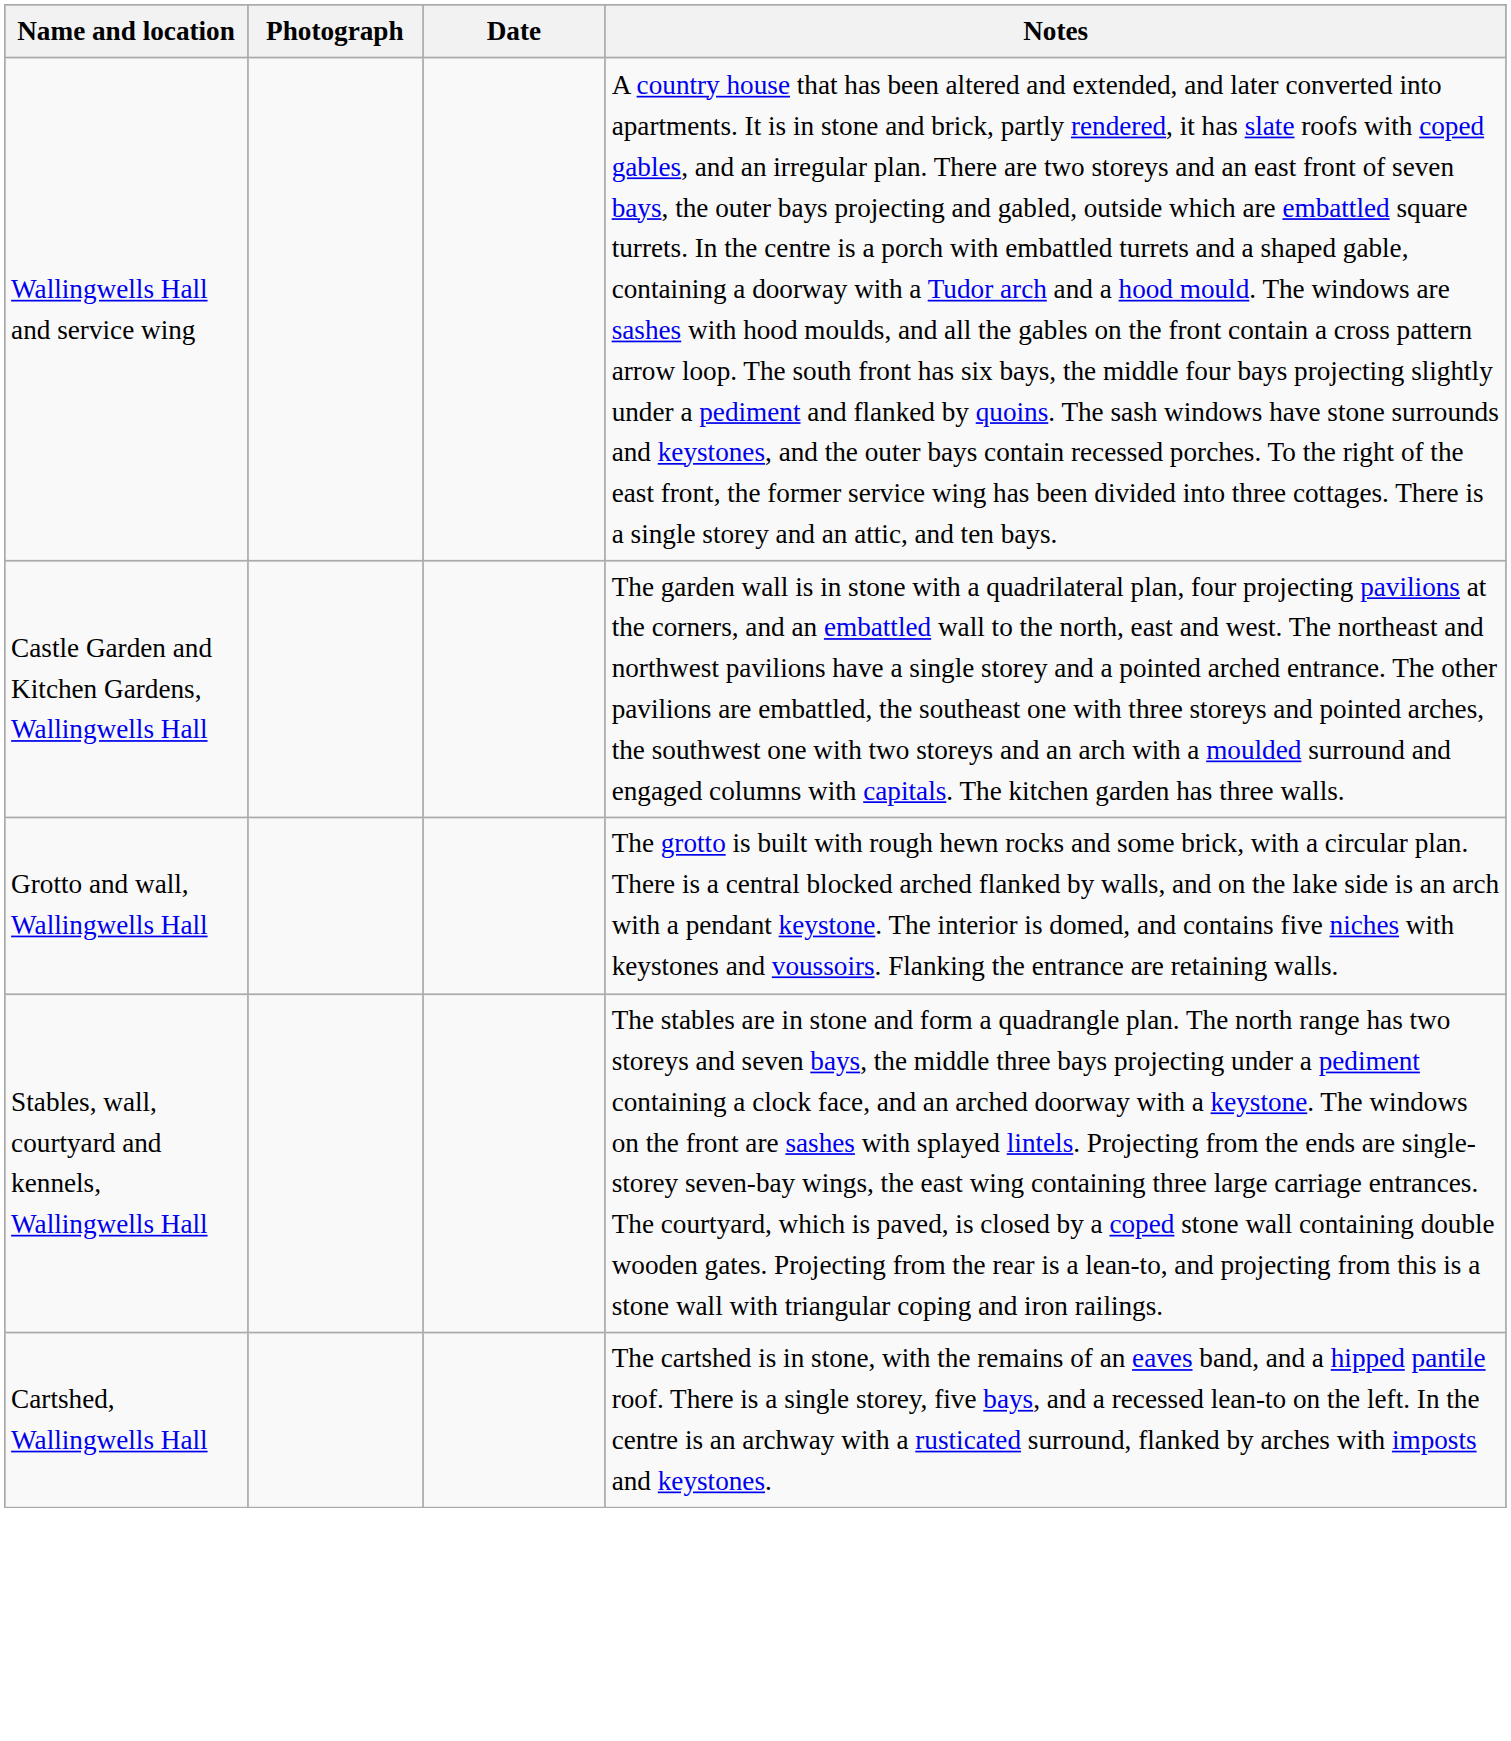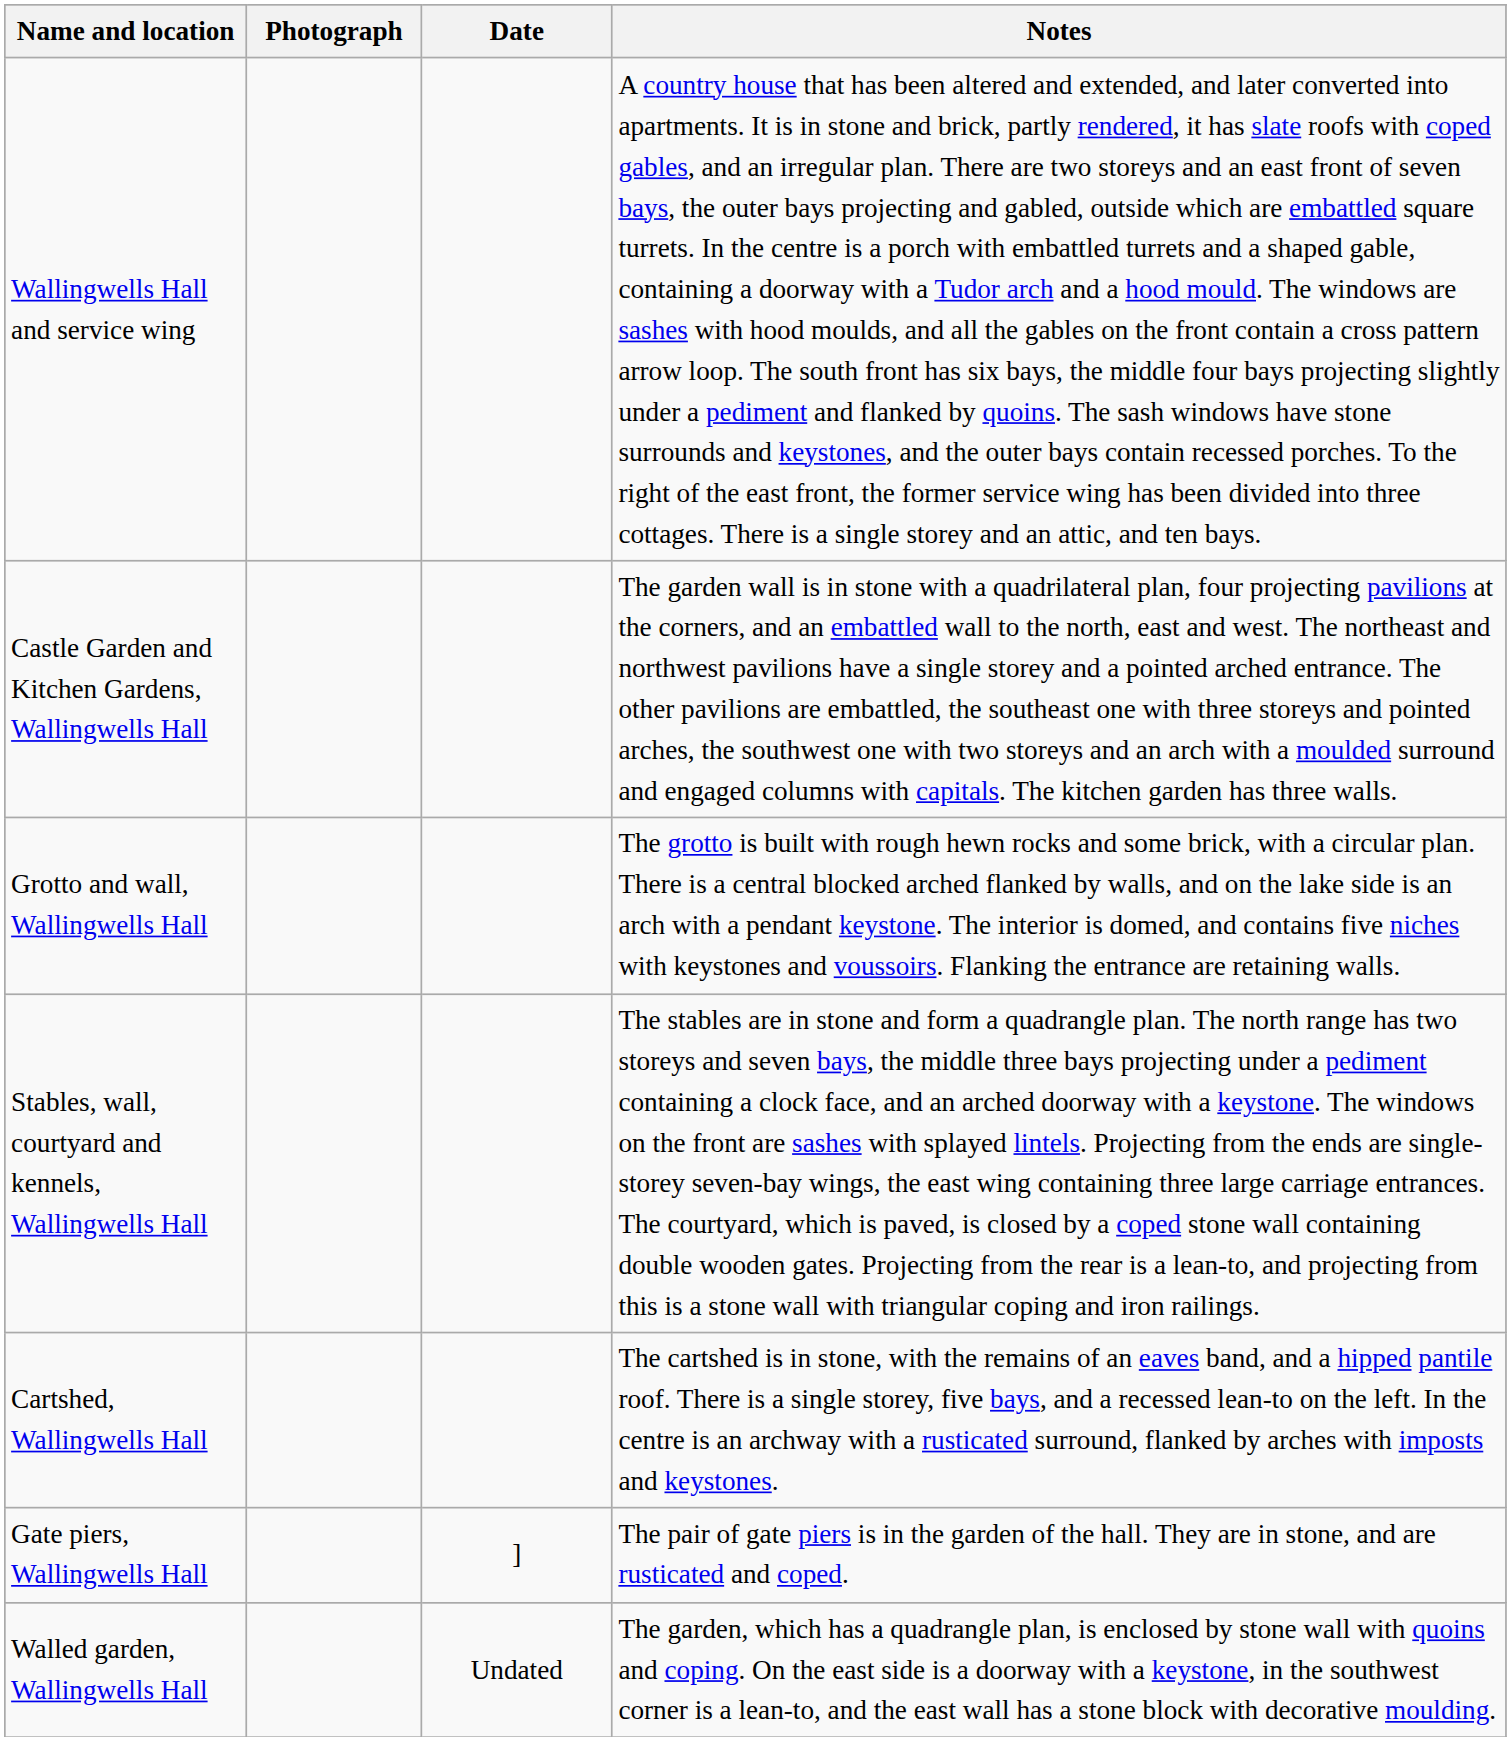+ row: Gate piers, Wallingwells Hall | ] | The pair of gate piers is in the garden of the hall. They are in stone, and are rusticated and coped.
+ row: Walled garden, Wallingwells Hall | Undated | The garden, which has a quadrangle plan, is enclosed by stone wall with quoins and coping. On the east side is a doorway with a keystone, in the southwest corner is a lean-to, and the east wall has a stone block with decorative moulding.
